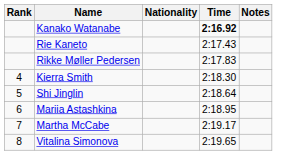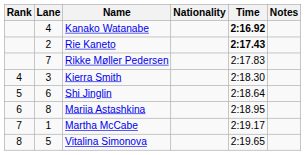+ column: Lane | 4 | 2 | 7 | 3 | 6 | 8 | 1 | 5
Rie Kaneto | Time: normal -> bold
